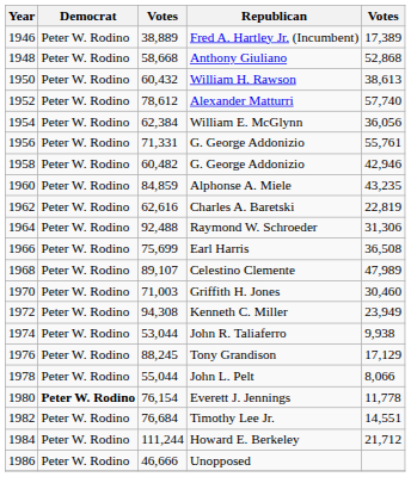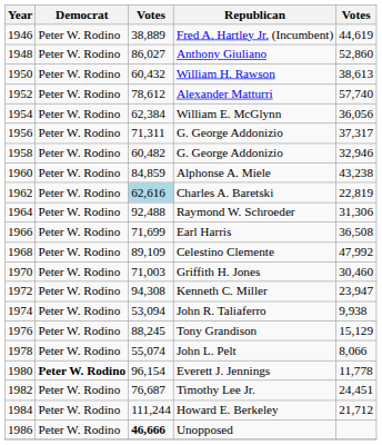Fred A. Hartley Jr. (Incumbent) | column 5: 17,389 -> 44,619
Anthony Giuliano | column 3: 58,668 -> 86,027
Anthony Giuliano | column 5: 52,868 -> 52,860
1956 / G. George Addonizio | column 3: 71,331 -> 71,311
1956 / G. George Addonizio | column 5: 55,761 -> 37,317
1958 / G. George Addonizio | column 5: 42,946 -> 32,946
Alphonse A. Miele | column 5: 43,235 -> 43,238
Charles A. Baretski | column 3: no background -> lightblue background
Earl Harris | column 3: 75,699 -> 71,699
Celestino Clemente | column 3: 89,107 -> 89,109
Celestino Clemente | column 5: 47,989 -> 47,992
Kenneth C. Miller | column 5: 23,949 -> 23,947
John R. Taliaferro | column 3: 53,044 -> 53,094
Tony Grandison | column 5: 17,129 -> 15,129
John L. Pelt | column 3: 55,044 -> 55,074
Everett J. Jennings | column 3: 76,154 -> 96,154
Timothy Lee Jr. | column 3: 76,684 -> 76,687
Timothy Lee Jr. | column 5: 14,551 -> 24,451
Unopposed | column 3: normal -> bold
